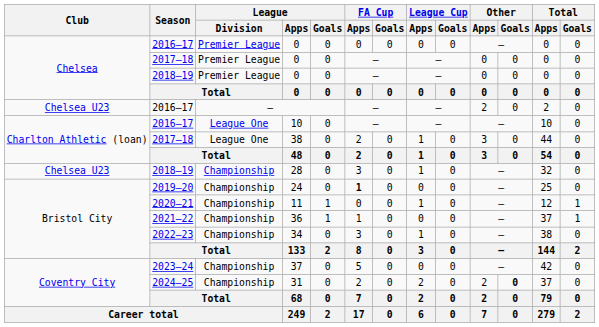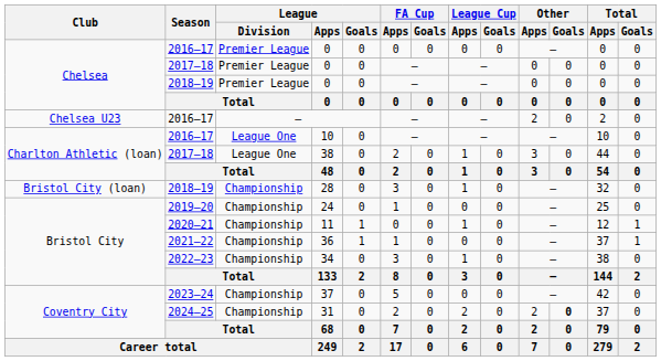28 | Club: Chelsea U23 -> Bristol City (loan)
24 | FA Cup / Apps: bold -> normal
